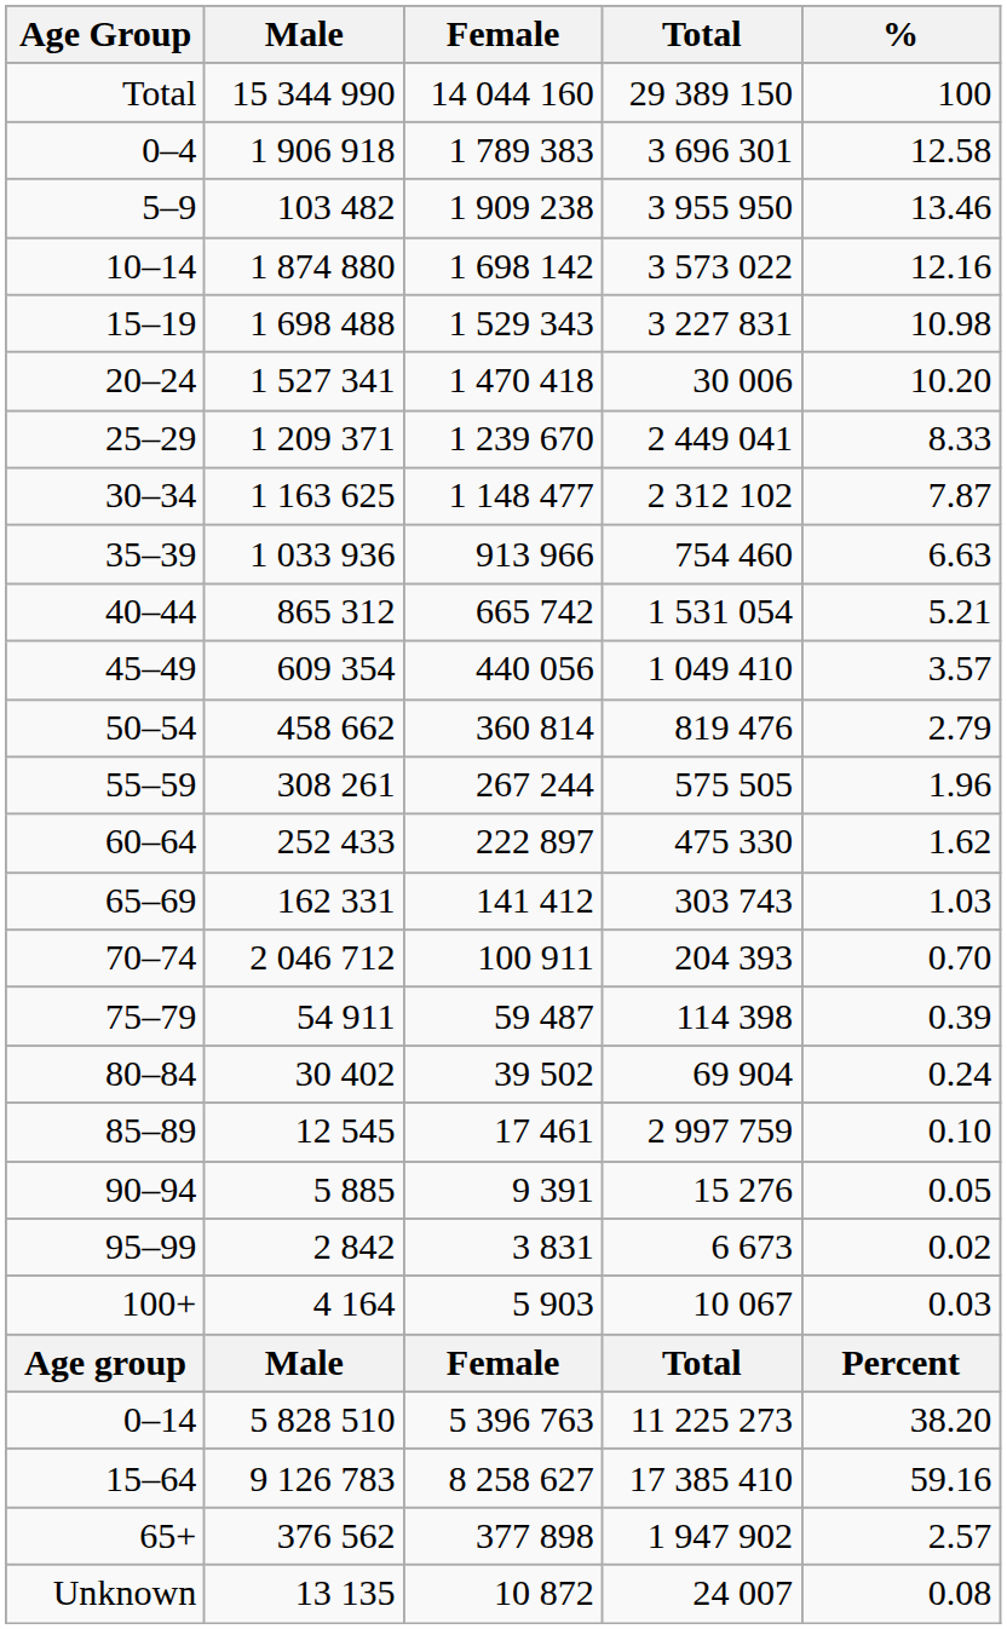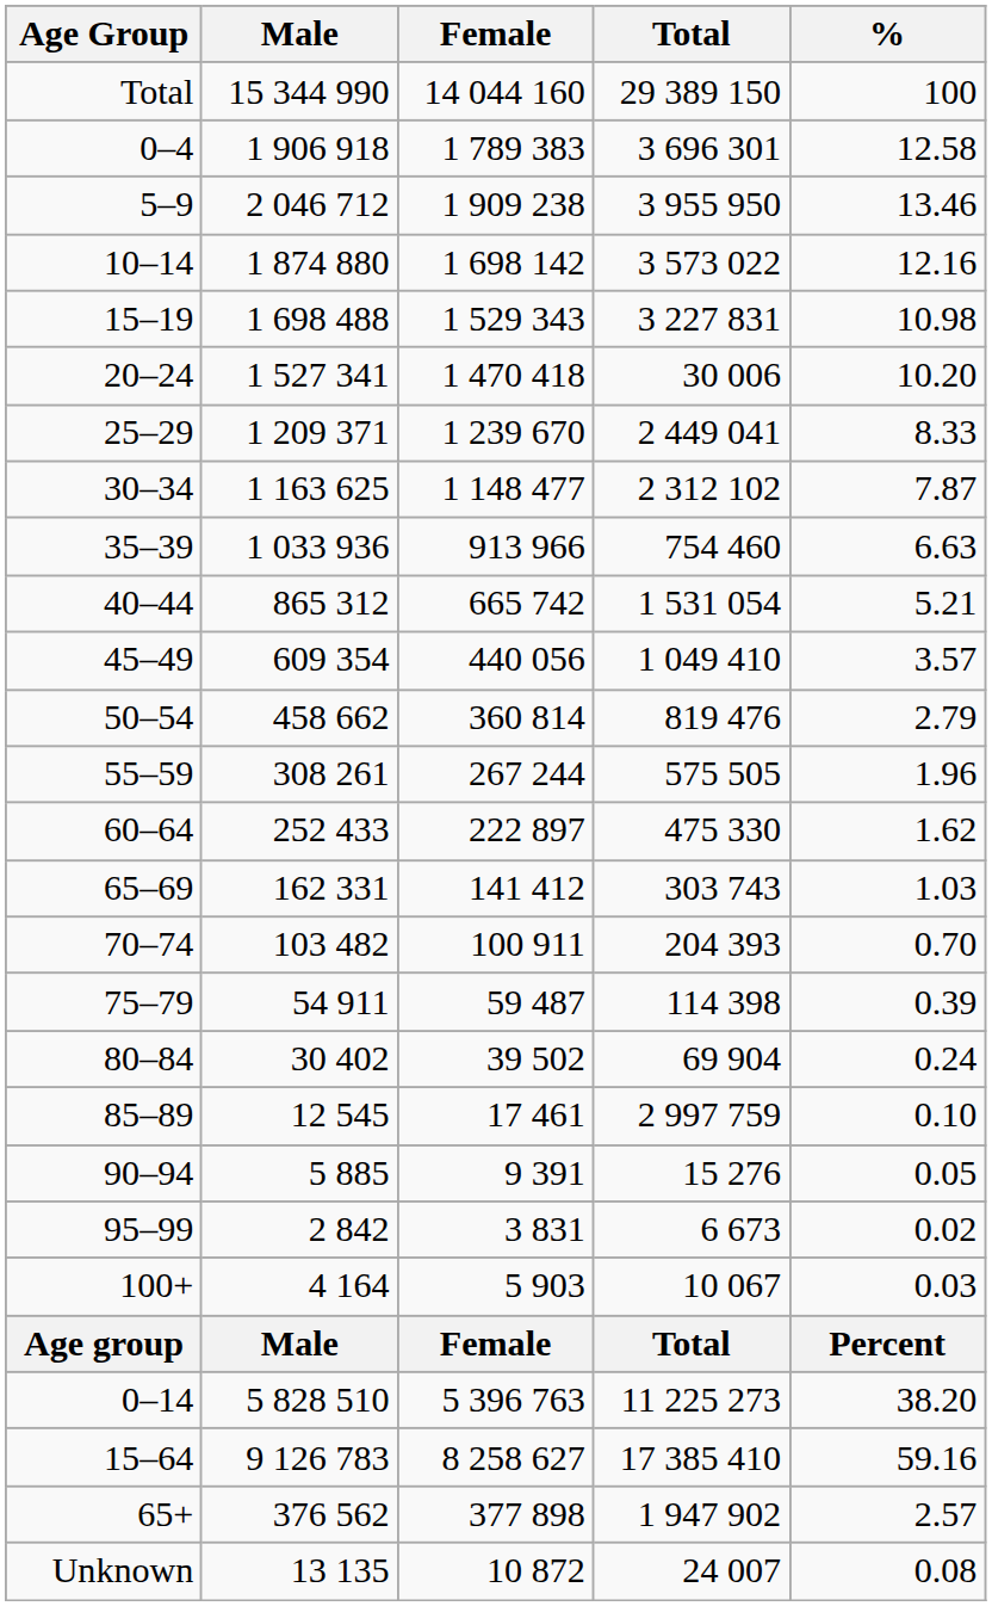5–9 | Male: 103 482 -> 2 046 712
70–74 | Male: 2 046 712 -> 103 482
